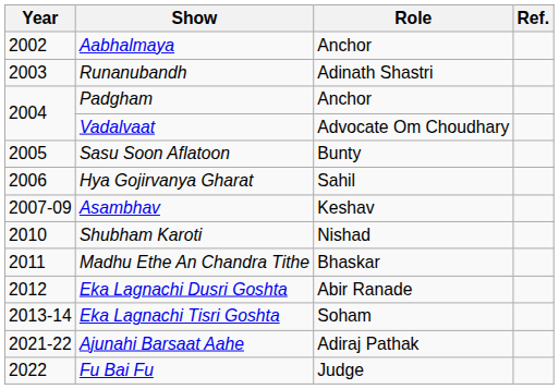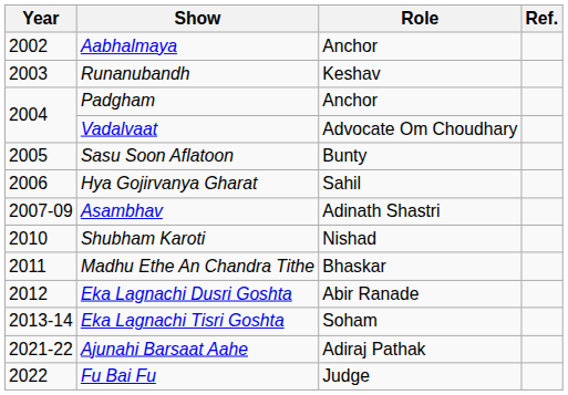Runanubandh | Role: Adinath Shastri -> Keshav
Asambhav | Role: Keshav -> Adinath Shastri
